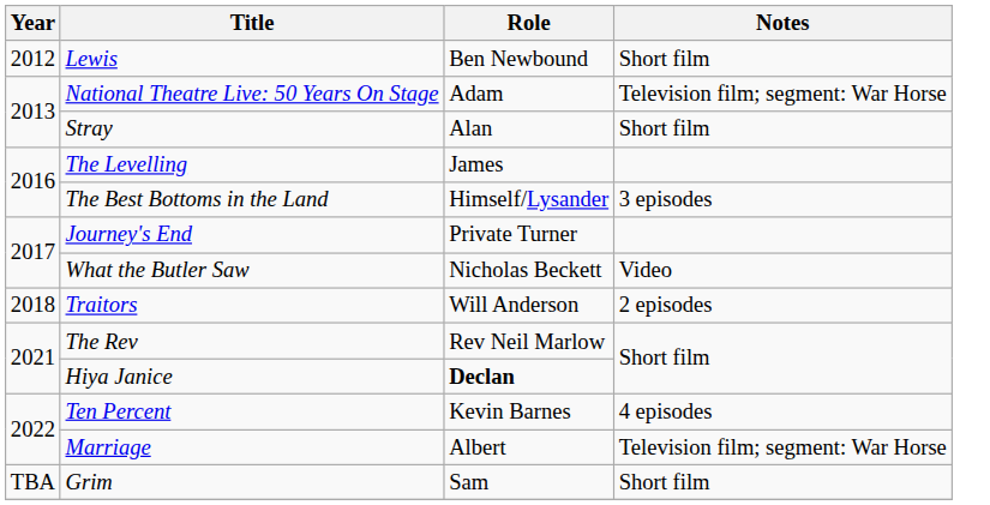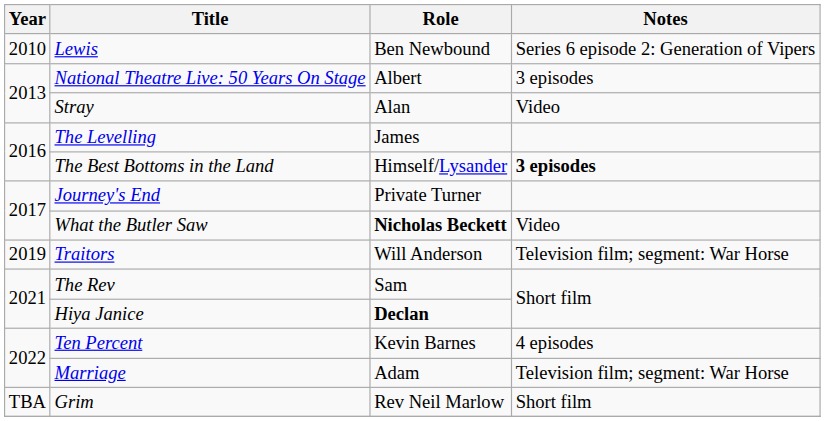Lewis | Year: 2012 -> 2010
Lewis | Notes: Short film -> Series 6 episode 2: Generation of Vipers
National Theatre Live: 50 Years On Stage | Role: Adam -> Albert
National Theatre Live: 50 Years On Stage | Notes: Television film; segment: War Horse -> 3 episodes
Stray | Notes: Short film -> Video
The Best Bottoms in the Land | Notes: normal -> bold
What the Butler Saw | Role: normal -> bold
Traitors | Year: 2018 -> 2019
Traitors | Notes: 2 episodes -> Television film; segment: War Horse
The Rev | Role: Rev Neil Marlow -> Sam
Marriage | Role: Albert -> Adam
Grim | Role: Sam -> Rev Neil Marlow
